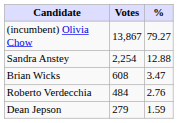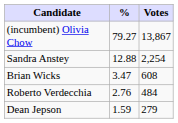columns swapped: Votes <-> %
